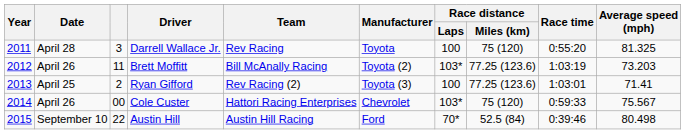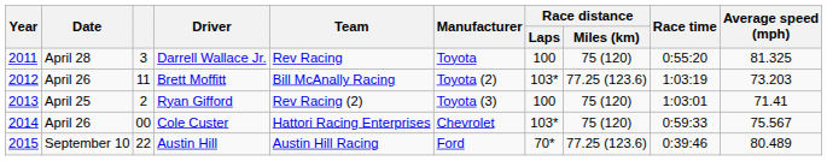Ryan Gifford | Race distance / Miles (km): 77.25 (123.6) -> 75 (120)
Austin Hill | Race distance / Miles (km): 52.5 (84) -> 77.25 (123.6)
Austin Hill | Average speed (mph): 80.498 -> 80.489
